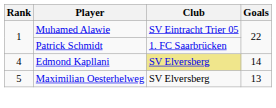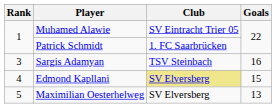+ row: 3 | Sargis Adamyan | TSV Steinbach | 16
Edmond Kapllani | Goals: 14 -> 15
